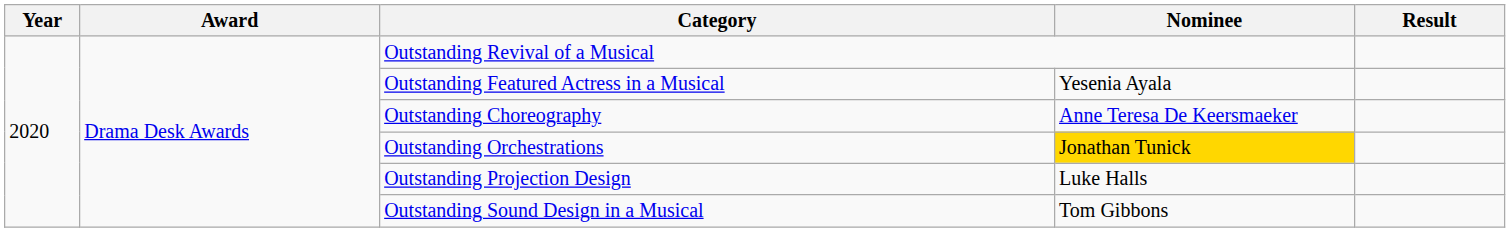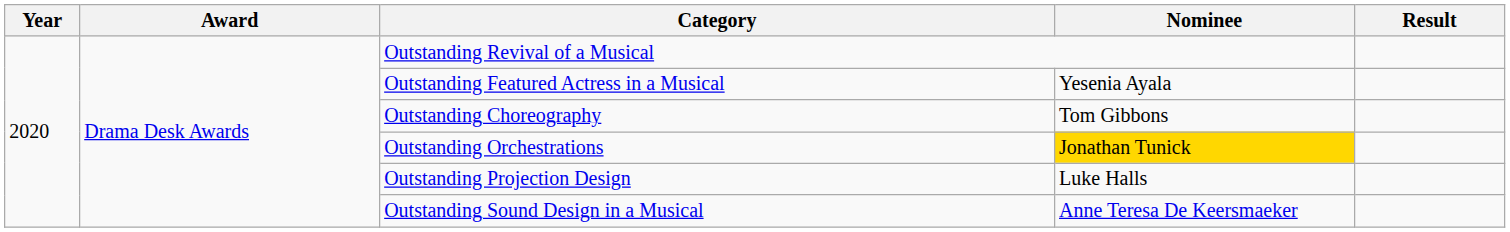Outstanding Choreography | Nominee: Anne Teresa De Keersmaeker -> Tom Gibbons
Outstanding Sound Design in a Musical | Nominee: Tom Gibbons -> Anne Teresa De Keersmaeker
